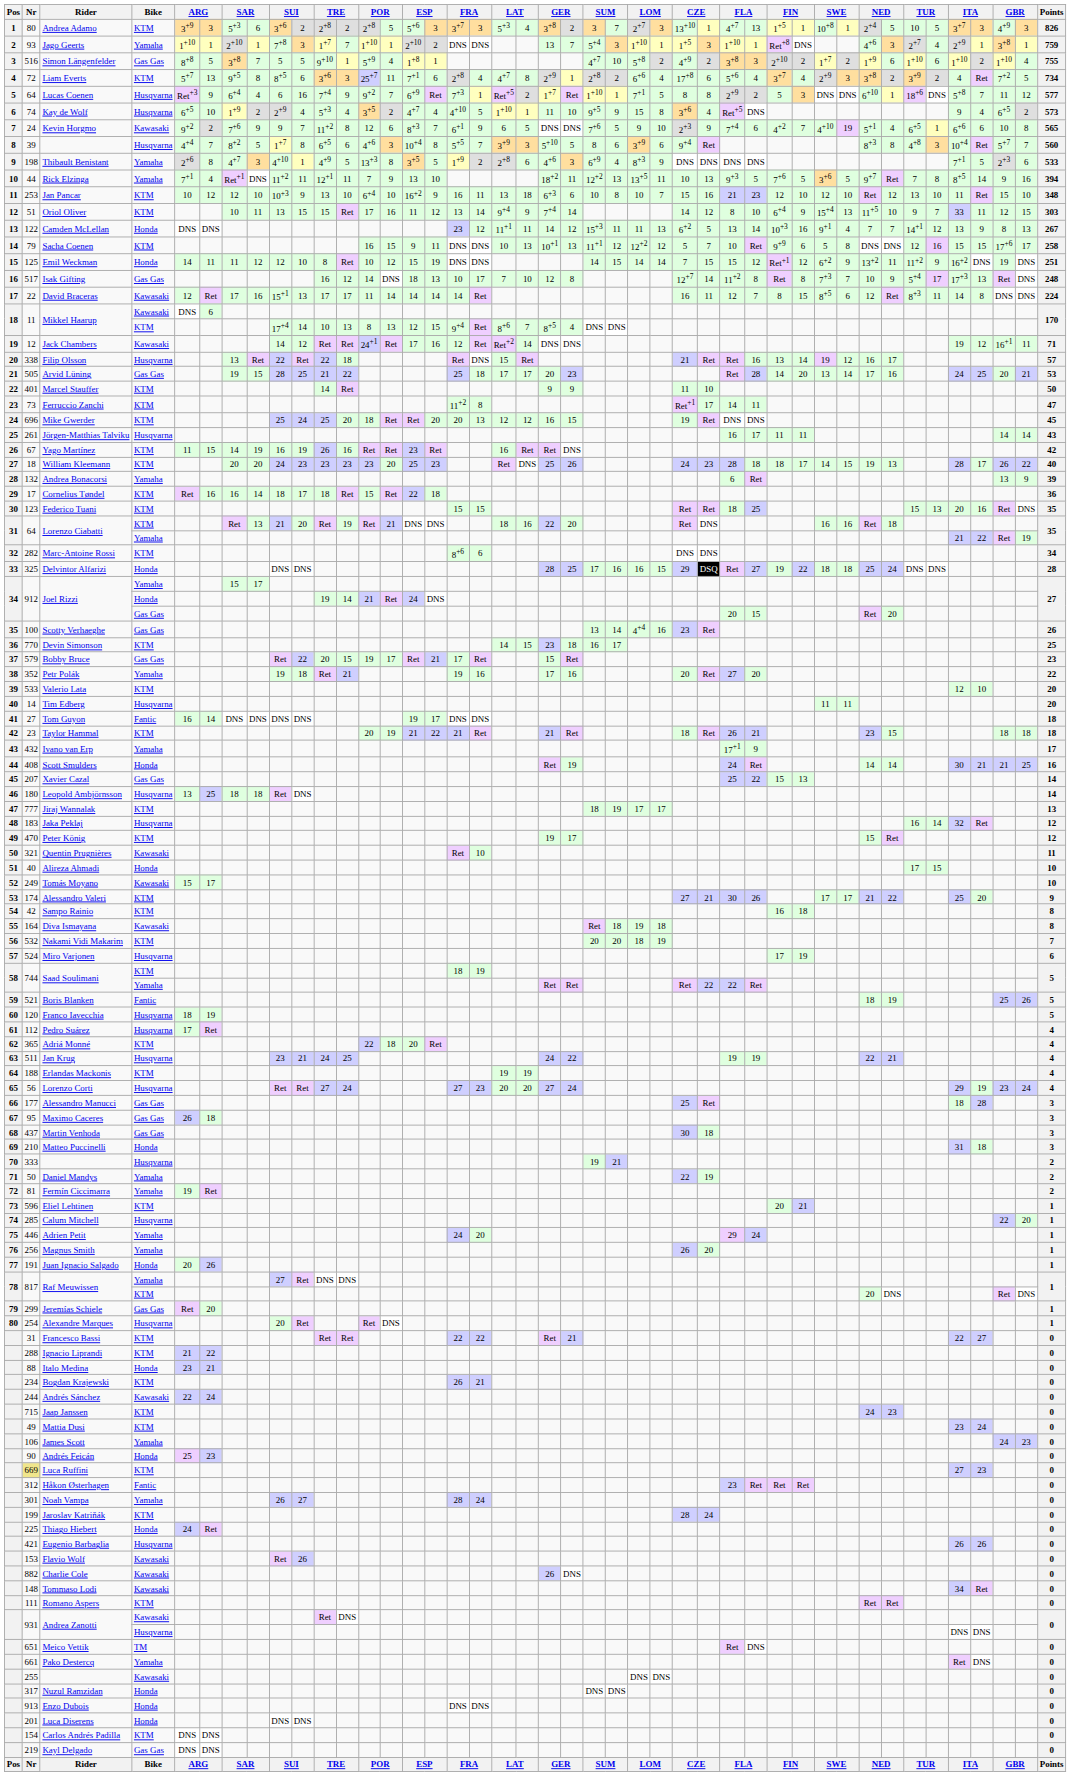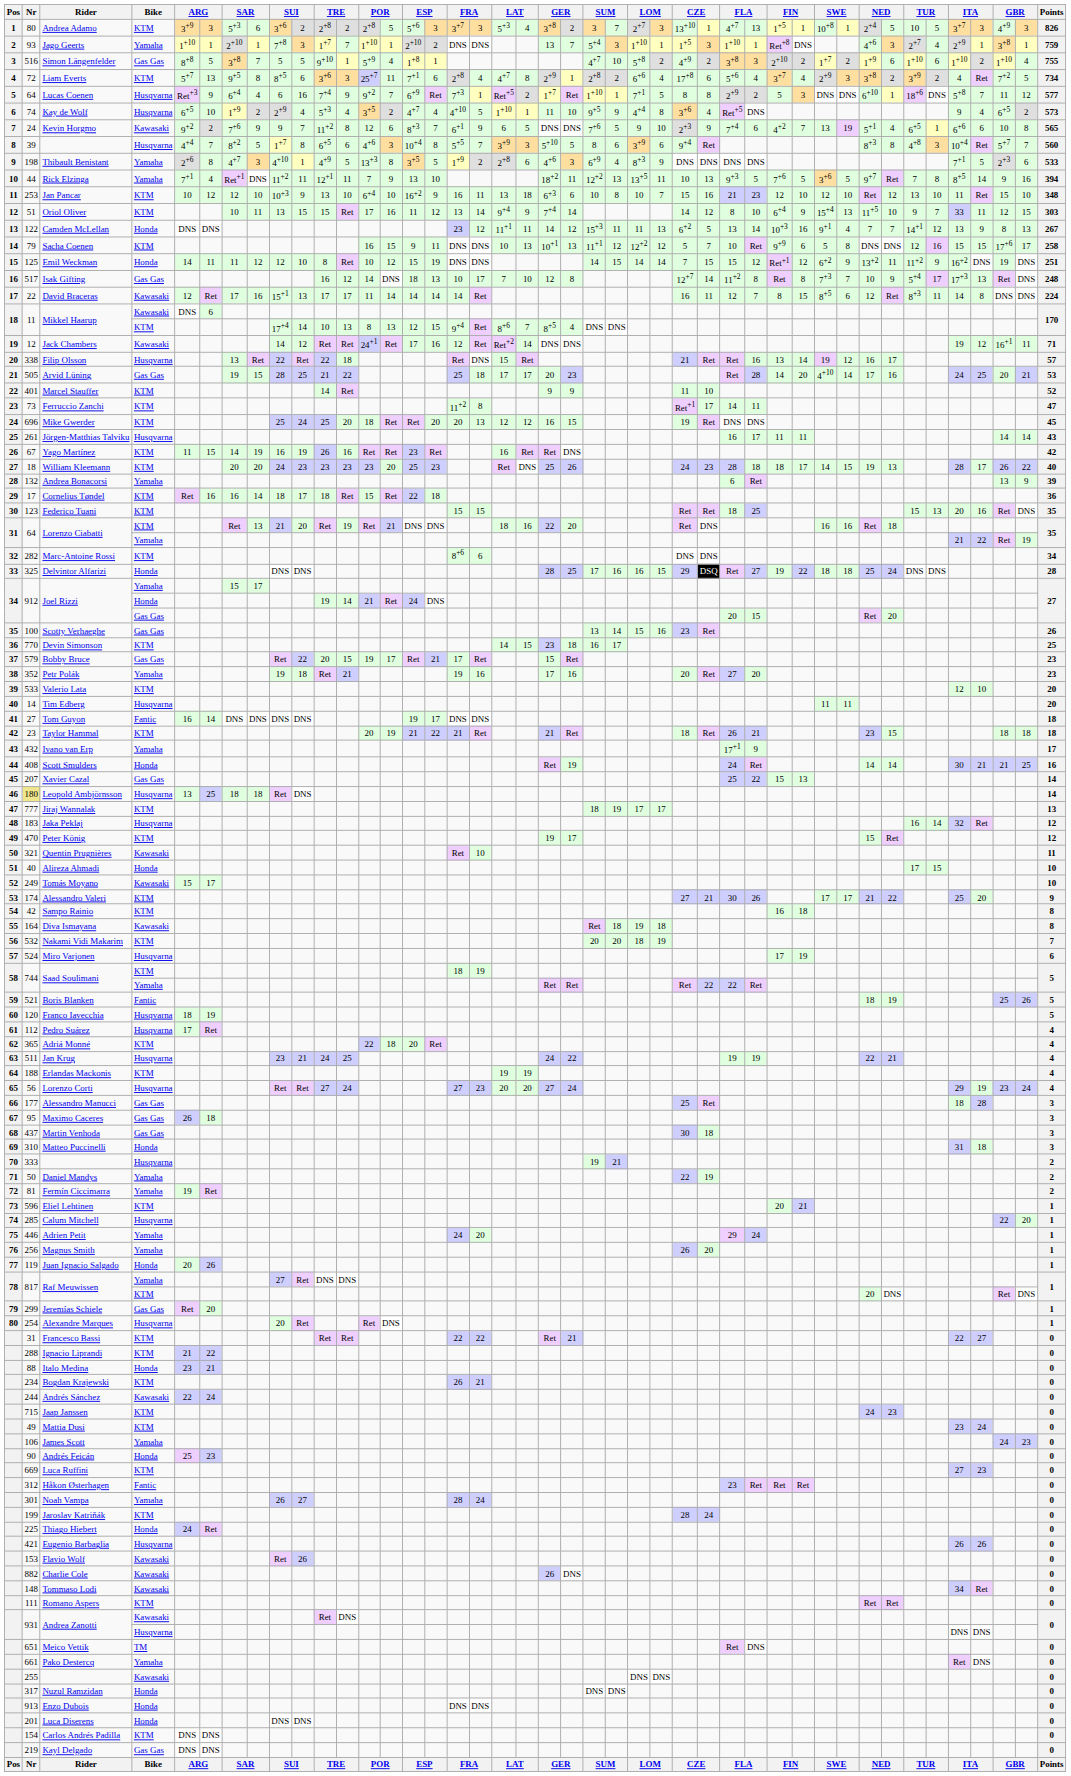Kay de Wolf | column 25: 15 -> 4+4
Kevin Horgmo | column 33: 4+10 -> 13
Arvid Lüning | column 33: 13 -> 4+10
Marcel Stauffer | Points: 50 -> 52
Scotty Verhaeghe | column 25: 4+4 -> 15
Petr Polák | Points: 22 -> 23
Leopold Ambjörnsson | Nr: no background -> khaki background
Matteo Puccinelli | Nr: 210 -> 310
Juan Ignacio Salgado | Nr: 191 -> 119
Luca Ruffini | Nr: khaki background -> no background
